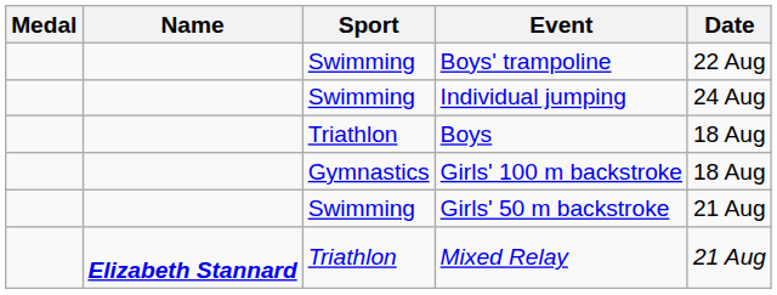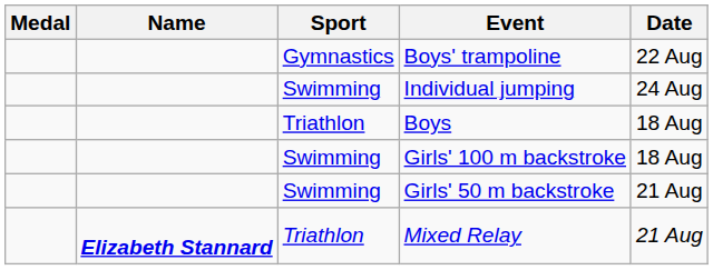Boys' trampoline | Sport: Swimming -> Gymnastics
Girls' 100 m backstroke | Sport: Gymnastics -> Swimming
